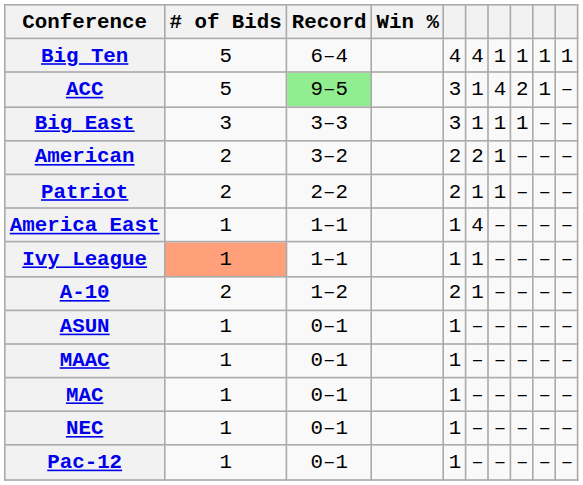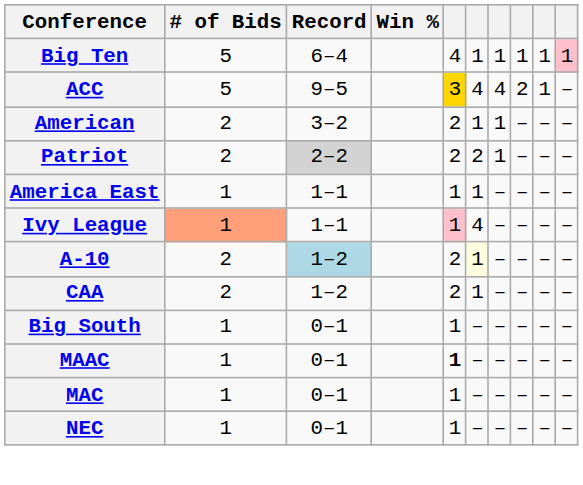Big Ten | column 6: 4 -> 1
Big Ten | column 10: no background -> pink background
ACC | Record: lightgreen background -> no background
ACC | column 5: no background -> gold background
ACC | column 6: 1 -> 4
- row: Big East | 3 | 3–3 | 3 | 1 | 1 | 1 | – | –
American | column 6: 2 -> 1
Patriot | Record: no background -> lightgrey background
Patriot | column 6: 1 -> 2
America East | column 6: 4 -> 1
Ivy League | column 5: no background -> pink background
Ivy League | column 6: 1 -> 4
A-10 | Record: no background -> lightblue background
A-10 | column 6: no background -> lightyellow background
+ row: CAA | 2 | 1–2 | 2 | 1 | – | – | – | –
- row: ASUN | 1 | 0–1 | 1 | – | – | – | – | –
+ row: Big South | 1 | 0–1 | 1 | – | – | – | – | –
MAAC | column 5: normal -> bold
- row: Pac-12 | 1 | 0–1 | 1 | – | – | – | – | –
